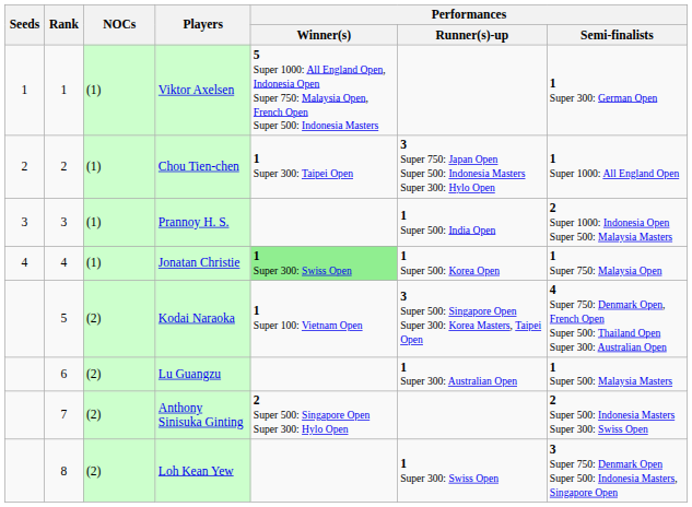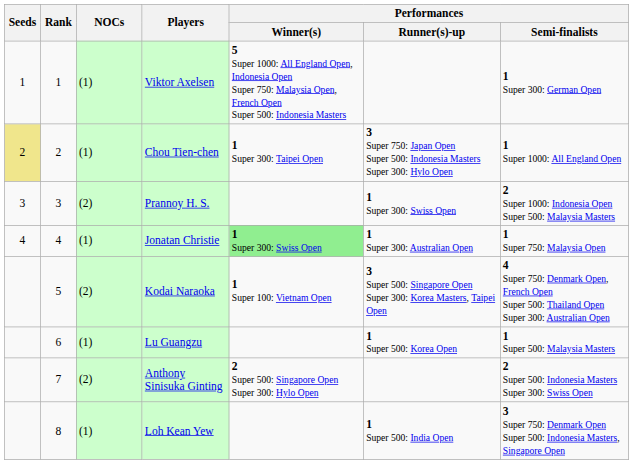Chou Tien-chen | Seeds: no background -> khaki background
Prannoy H. S. | NOCs: (1) -> (2)
Prannoy H. S. | Performances / Runner(s)-up: 1 Super 500: India Open -> 1 Super 300: Swiss Open
Jonatan Christie | Performances / Runner(s)-up: 1 Super 500: Korea Open -> 1 Super 300: Australian Open
Lu Guangzu | NOCs: (2) -> (1)
Lu Guangzu | Performances / Runner(s)-up: 1 Super 300: Australian Open -> 1 Super 500: Korea Open
Loh Kean Yew | NOCs: (2) -> (1)
Loh Kean Yew | Performances / Runner(s)-up: 1 Super 300: Swiss Open -> 1 Super 500: India Open
